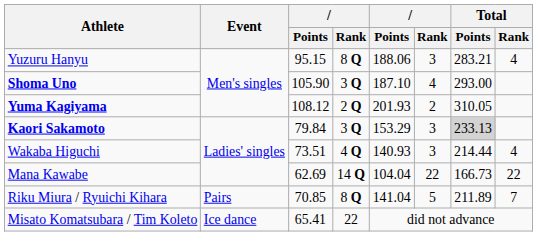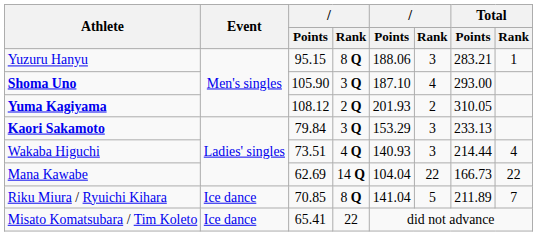Yuzuru Hanyu | Total / Rank: 4 -> 1
Kaori Sakamoto | Total / Points: lightgrey background -> no background
Riku Miura / Ryuichi Kihara | Event: Pairs -> Ice dance
